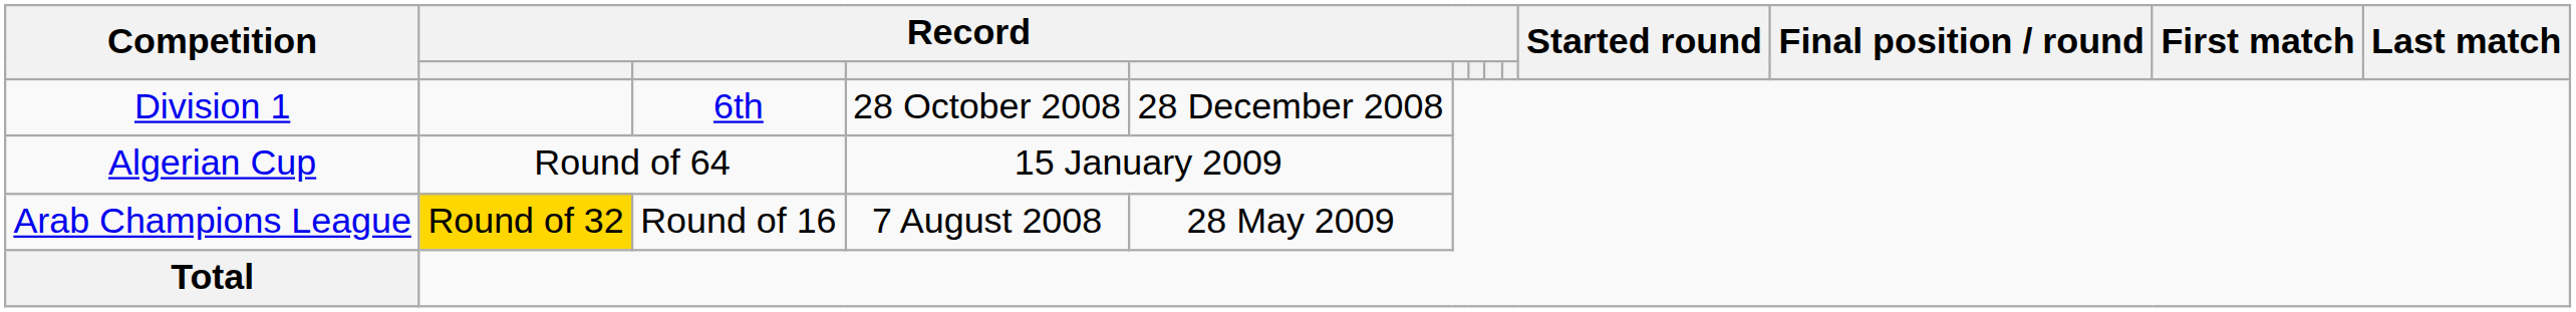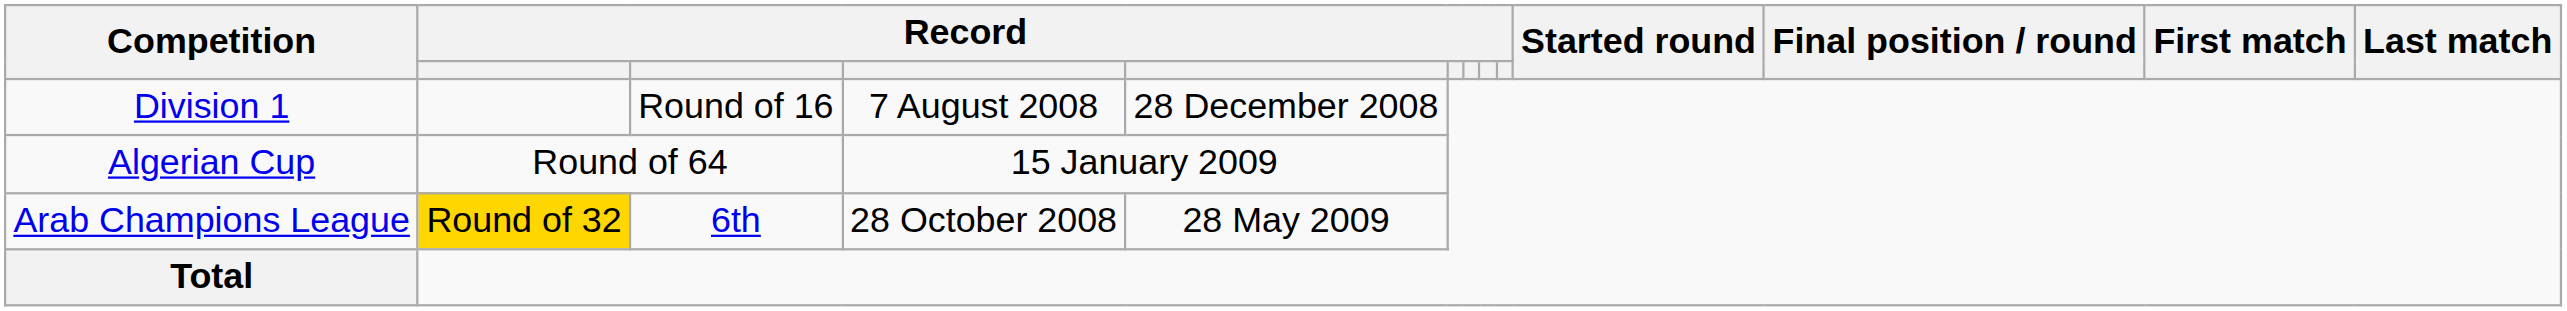Division 1 | column 3: 6th -> Round of 16
Division 1 | column 4: 28 October 2008 -> 7 August 2008
Arab Champions League | column 3: Round of 16 -> 6th
Arab Champions League | column 4: 7 August 2008 -> 28 October 2008
